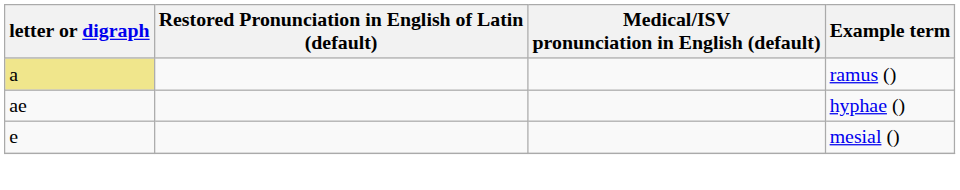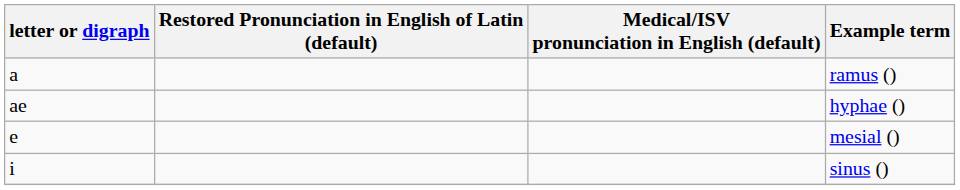ramus () | letter or digraph: khaki background -> no background
+ row: i | sinus ()
